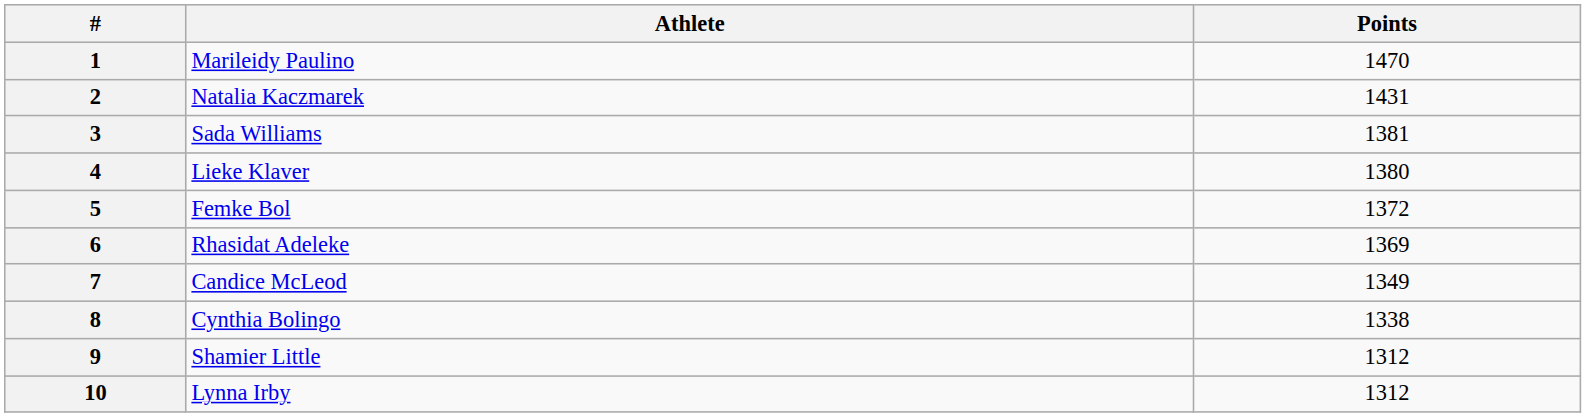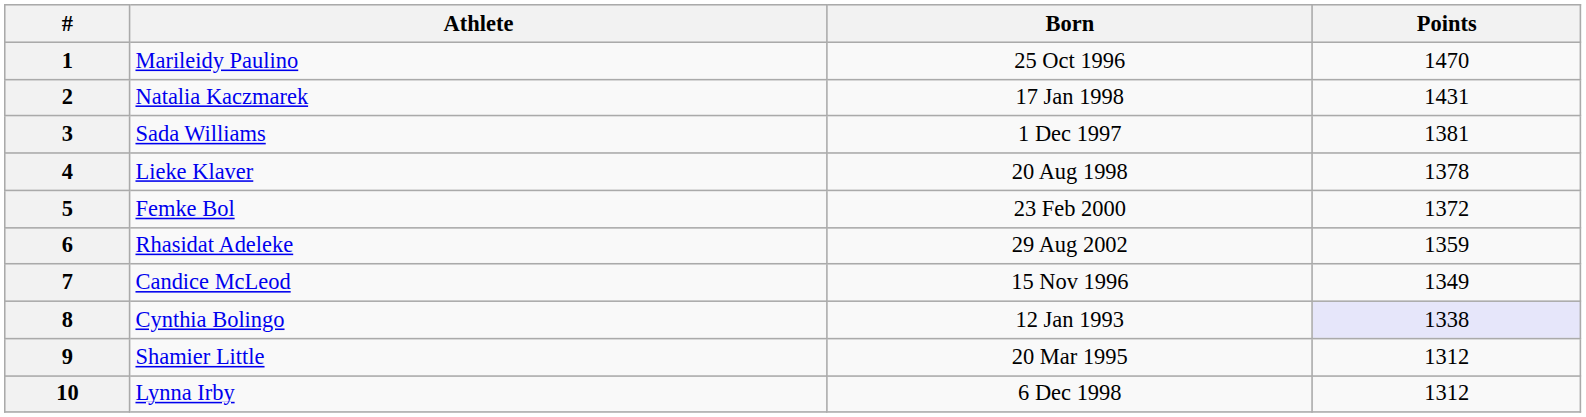+ column: Born | 25 Oct 1996 | 17 Jan 1998 | 1 Dec 1997 | 20 Aug 1998 | 23 Feb 2000 | 29 Aug 2002 | 15 Nov 1996 | 12 Jan 1993 | 20 Mar 1995 | 6 Dec 1998
4 | Points: 1380 -> 1378
6 | Points: 1369 -> 1359
8 | Points: no background -> lavender background
